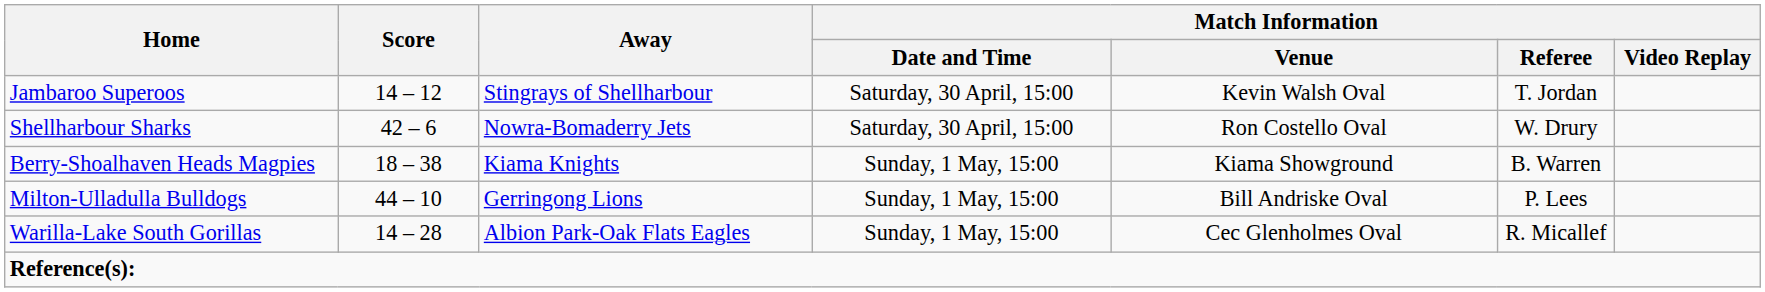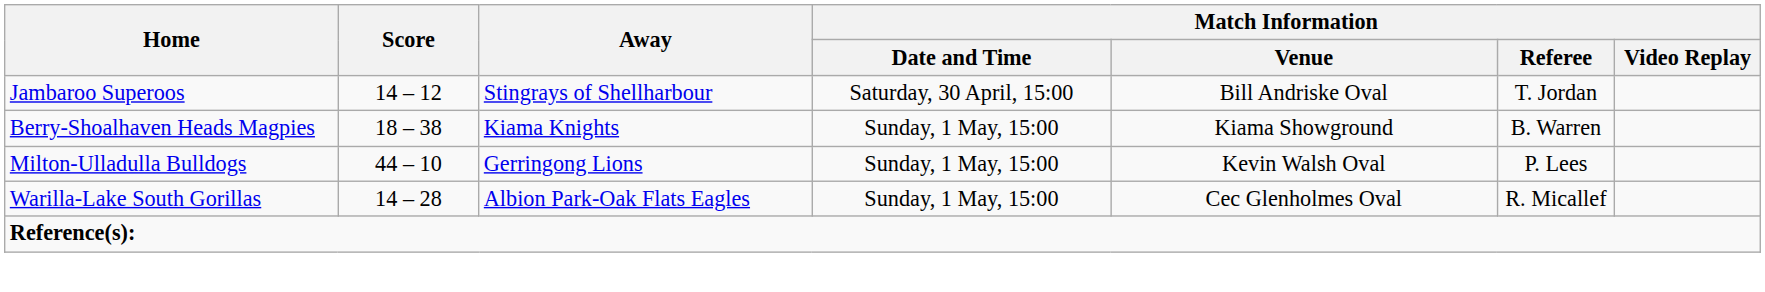Jambaroo Superoos | Match Information / Venue: Kevin Walsh Oval -> Bill Andriske Oval
- row: Shellharbour Sharks | 42 – 6 | Nowra-Bomaderry Jets | Saturday, 30 April, 15:00 | Ron Costello Oval | W. Drury
Milton-Ulladulla Bulldogs | Match Information / Venue: Bill Andriske Oval -> Kevin Walsh Oval
